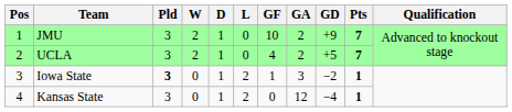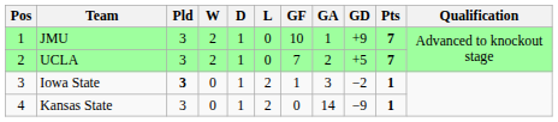JMU | GA: 2 -> 1
UCLA | GF: 4 -> 7
Kansas State | GA: 12 -> 14
Kansas State | GD: −4 -> −9
